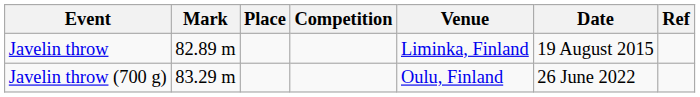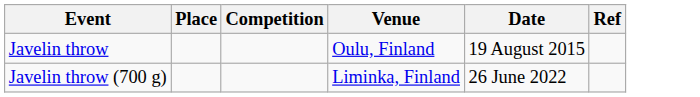- column: Mark | 82.89 m | 83.29 m
Javelin throw | Venue: Liminka, Finland -> Oulu, Finland
Javelin throw (700 g) | Venue: Oulu, Finland -> Liminka, Finland
